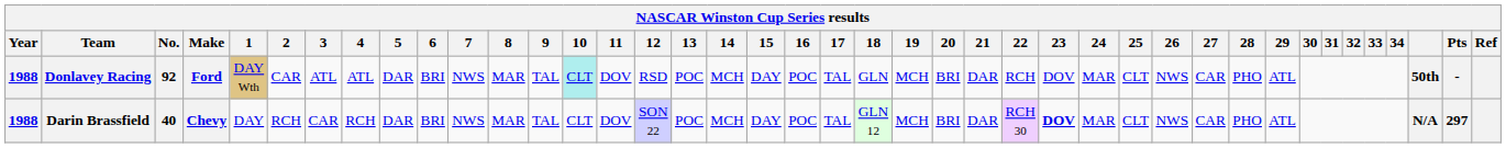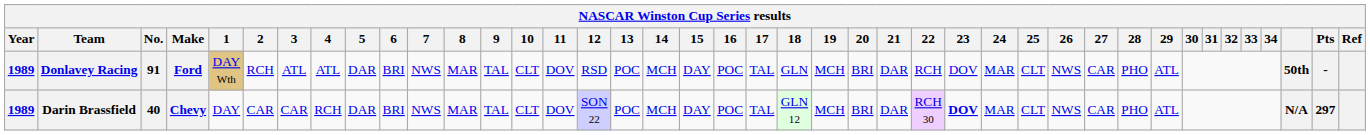Donlavey Racing | Year: 1988 -> 1989
Donlavey Racing | No.: 92 -> 91
Donlavey Racing | 2: CAR -> RCH
Donlavey Racing | 10: paleturquoise background -> no background
Darin Brassfield | Year: 1988 -> 1989
Darin Brassfield | 2: RCH -> CAR
